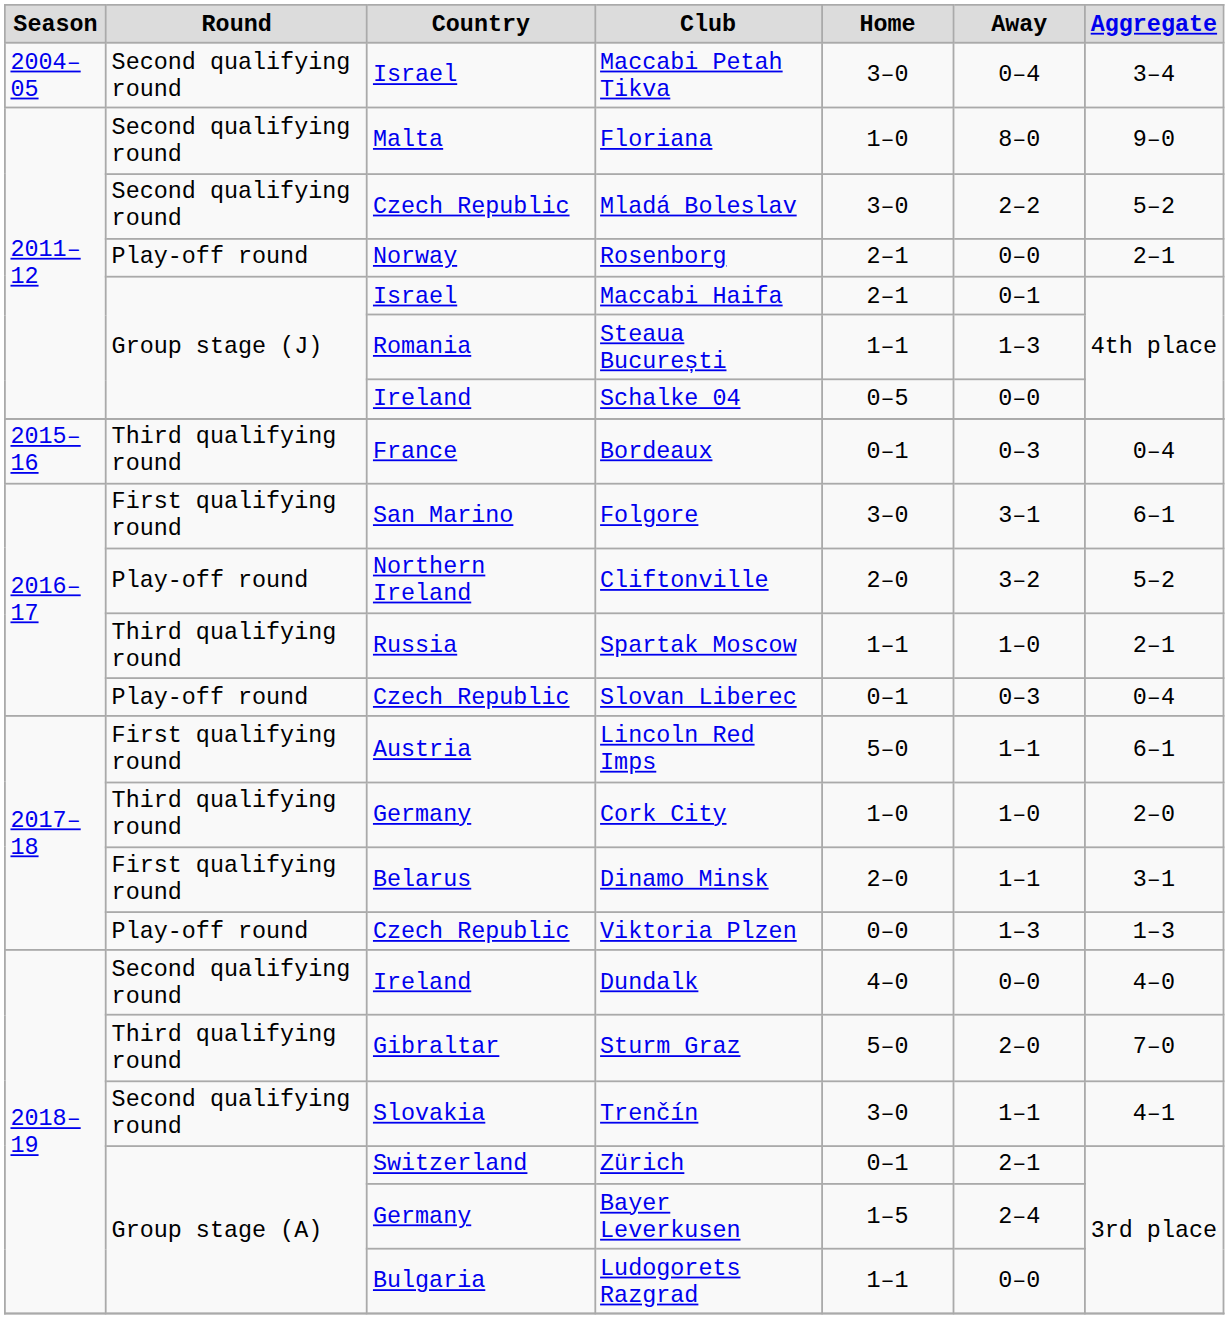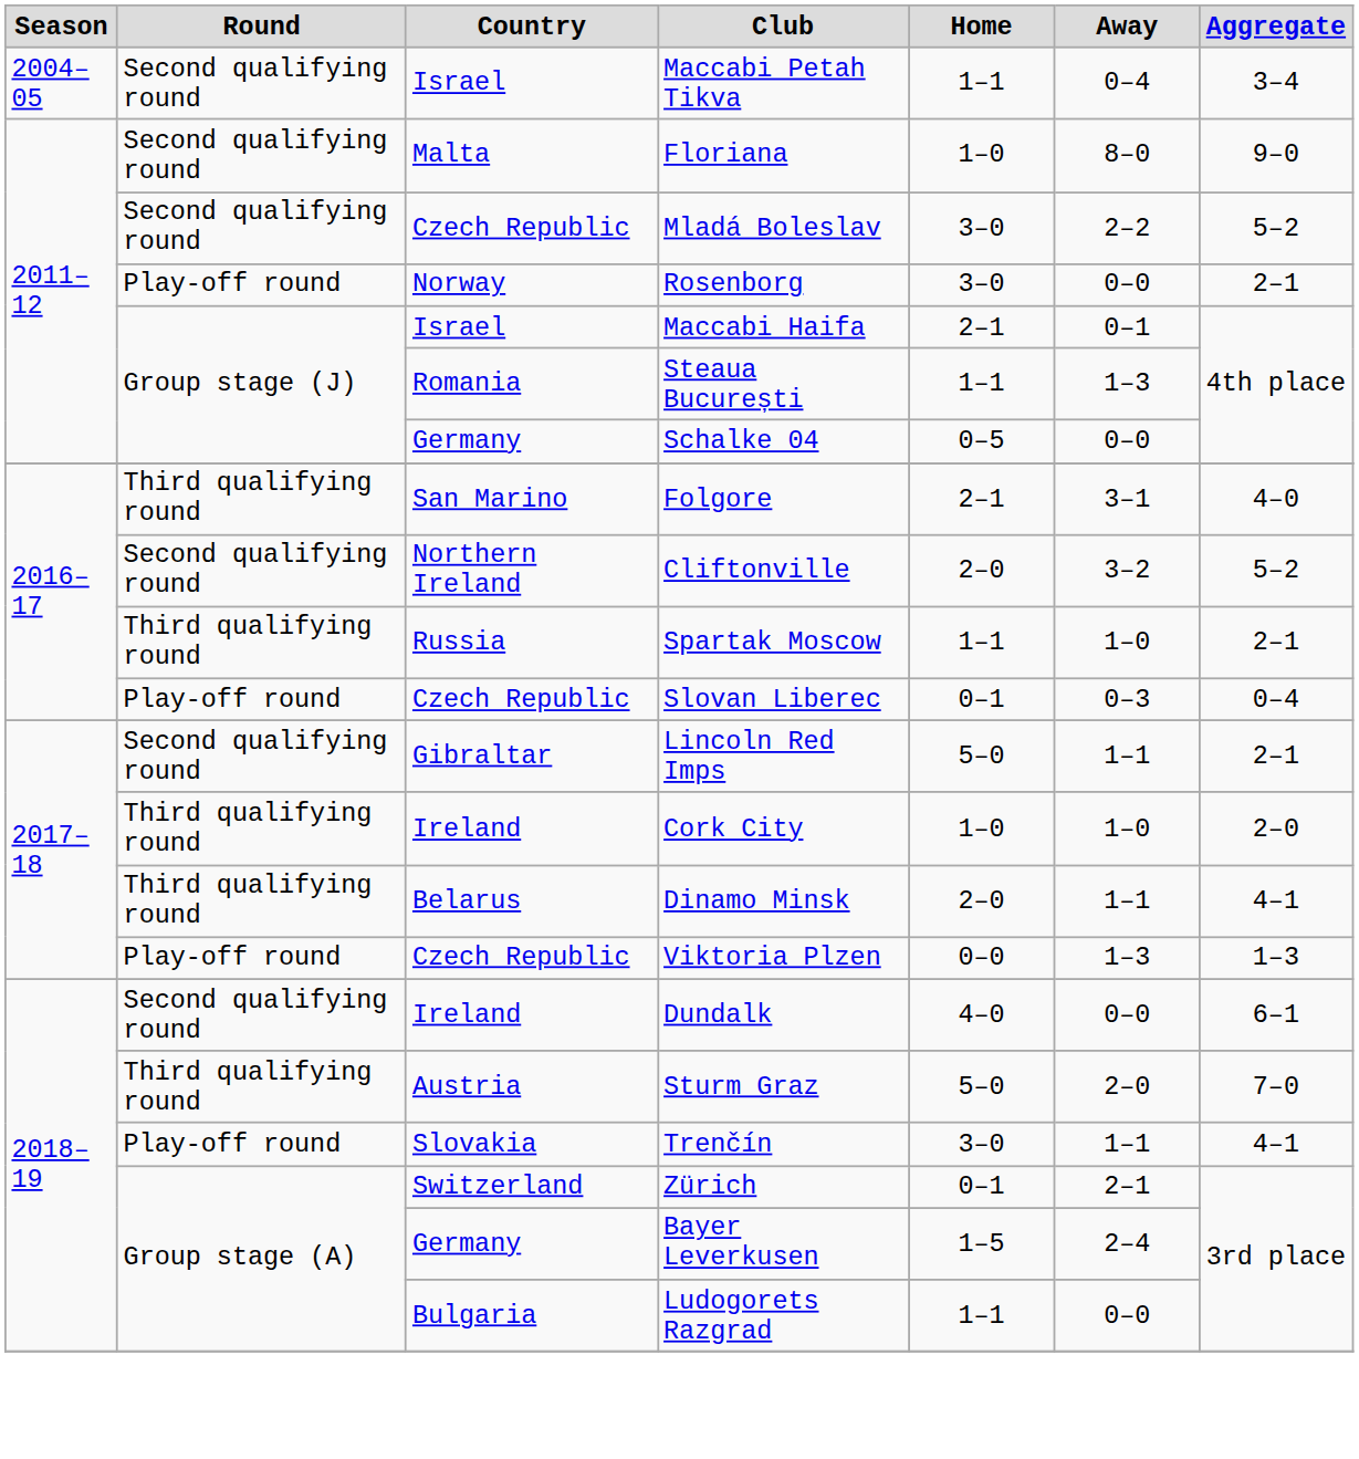Maccabi Petah Tikva | Home: 3–0 -> 1–1
Rosenborg | Home: 2–1 -> 3–0
Schalke 04 | Country: Ireland -> Germany
- row: 2015–16 | Third qualifying round | France | Bordeaux | 0–1 | 0–3 | 0–4
Folgore | Round: First qualifying round -> Third qualifying round
Folgore | Home: 3–0 -> 2–1
Folgore | Aggregate: 6–1 -> 4–0
Cliftonville | Round: Play-off round -> Second qualifying round
Lincoln Red Imps | Round: First qualifying round -> Second qualifying round
Lincoln Red Imps | Country: Austria -> Gibraltar
Lincoln Red Imps | Aggregate: 6–1 -> 2–1
Cork City | Country: Germany -> Ireland
Dinamo Minsk | Round: First qualifying round -> Third qualifying round
Dinamo Minsk | Aggregate: 3–1 -> 4–1
Dundalk | Aggregate: 4–0 -> 6–1
Sturm Graz | Country: Gibraltar -> Austria
Trenčín | Round: Second qualifying round -> Play-off round
